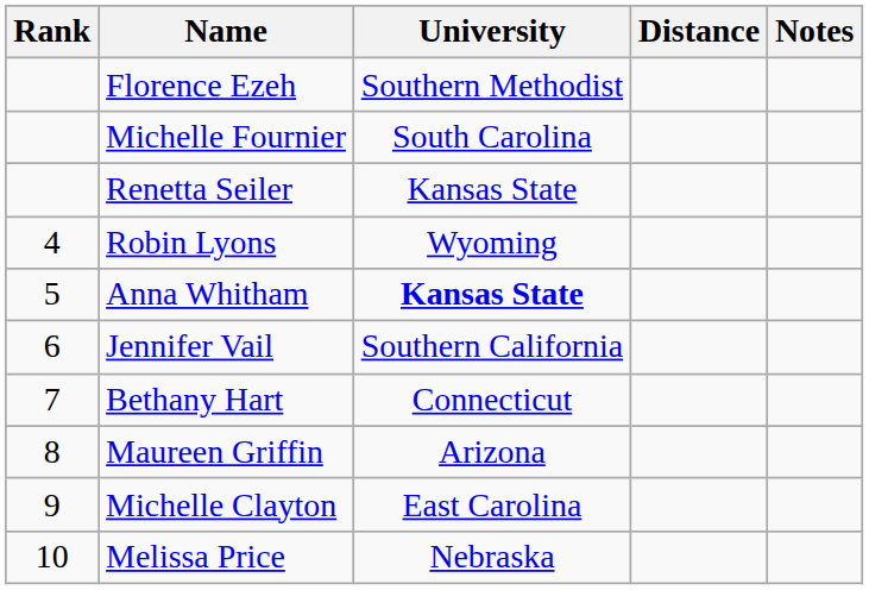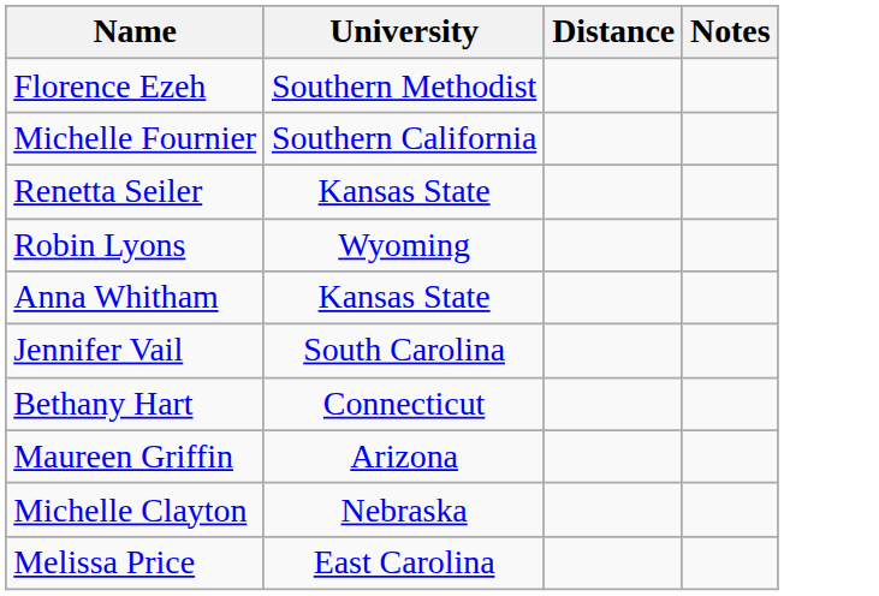- column: Rank | 4 | 5 | 6 | 7 | 8 | 9 | 10
Michelle Fournier | University: South Carolina -> Southern California
Anna Whitham | University: bold -> normal
Jennifer Vail | University: Southern California -> South Carolina
Michelle Clayton | University: East Carolina -> Nebraska
Melissa Price | University: Nebraska -> East Carolina
